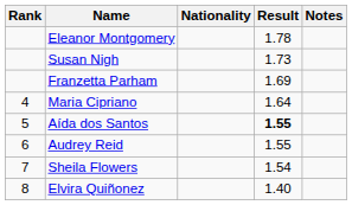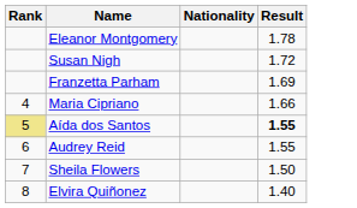- column: Notes
Susan Nigh | Result: 1.73 -> 1.72
Maria Cipriano | Result: 1.64 -> 1.66
Aída dos Santos | Rank: no background -> khaki background
Sheila Flowers | Result: 1.54 -> 1.50
